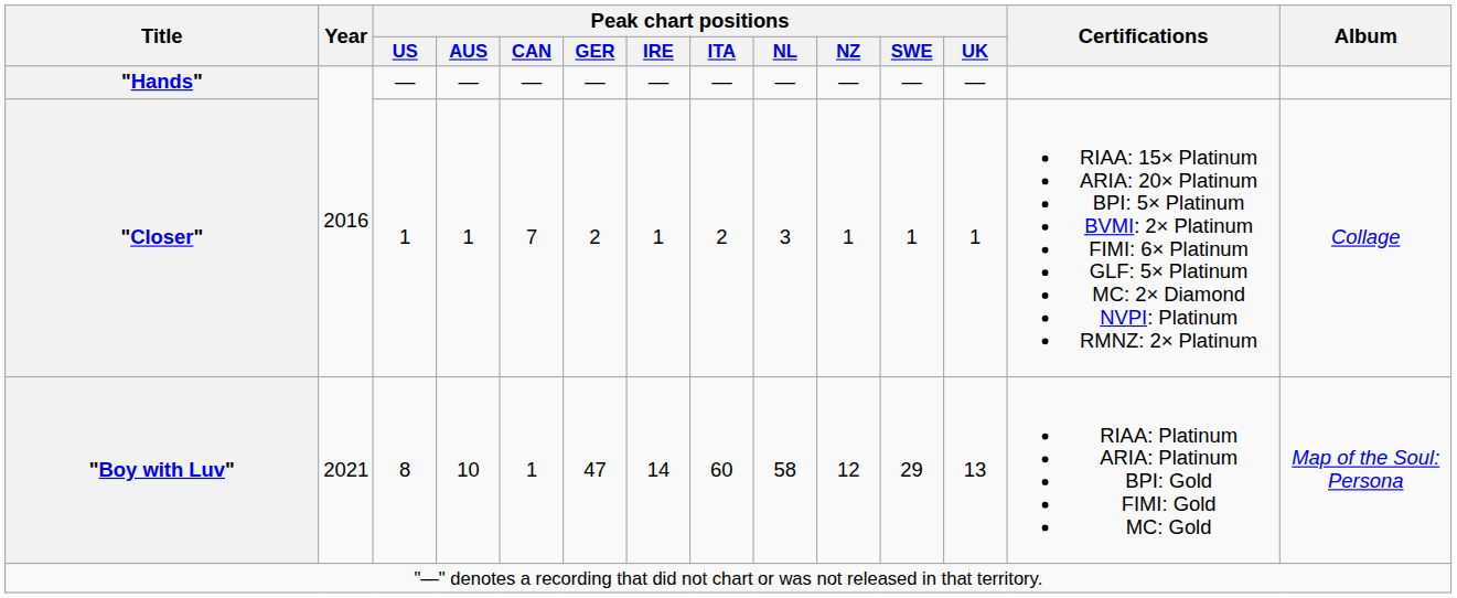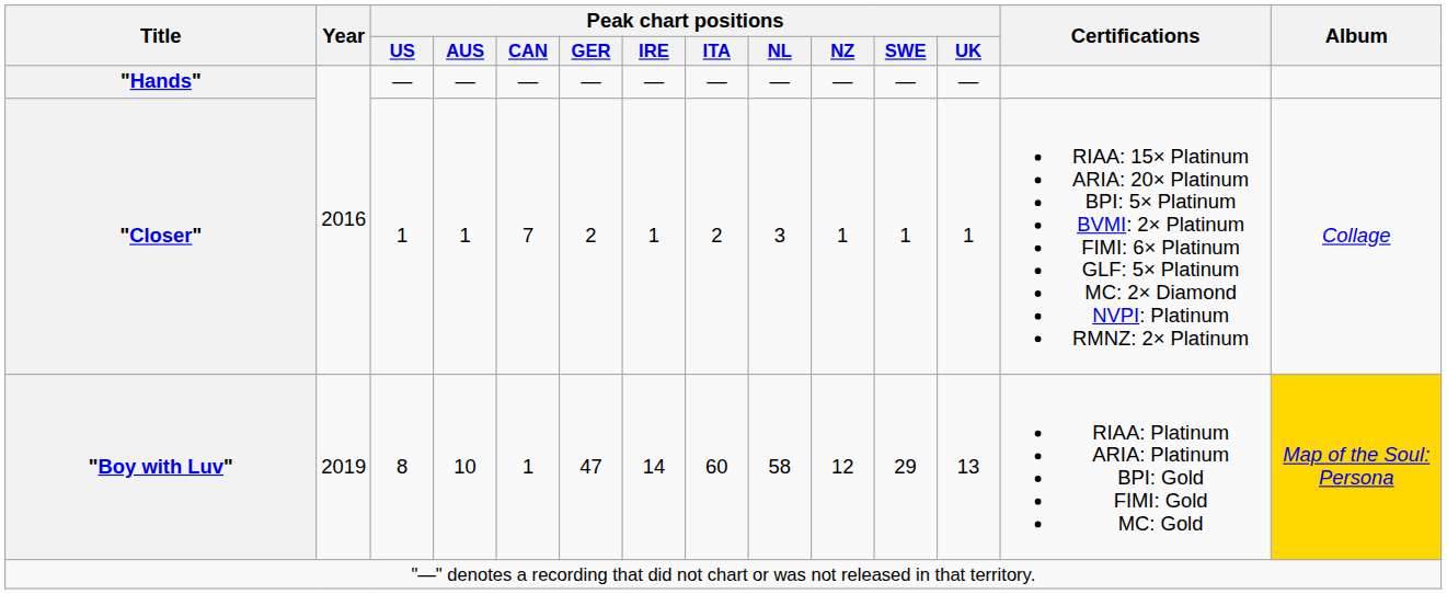"Boy with Luv" | Year: 2021 -> 2019
"Boy with Luv" | Album: no background -> gold background
